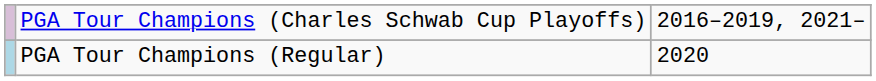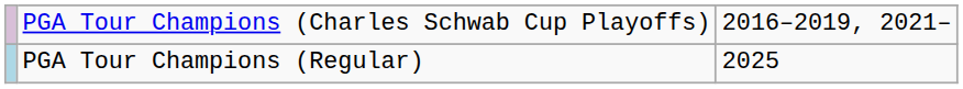PGA Tour Champions (Regular) | column 3: 2020 -> 2025
